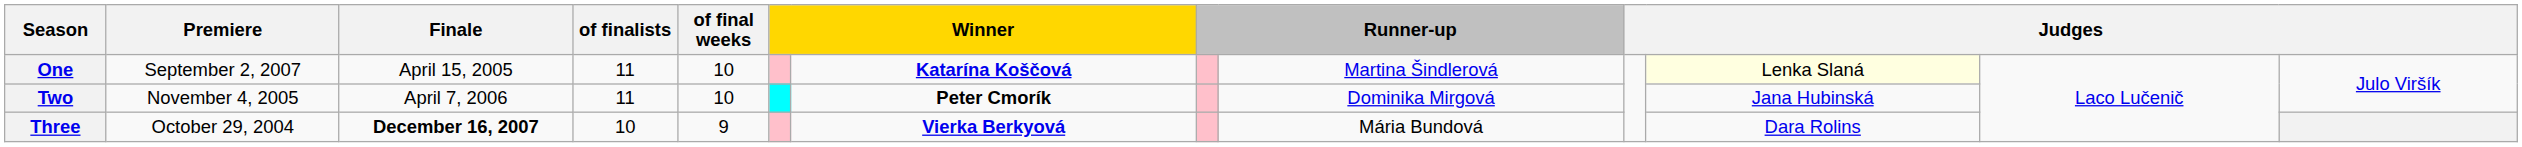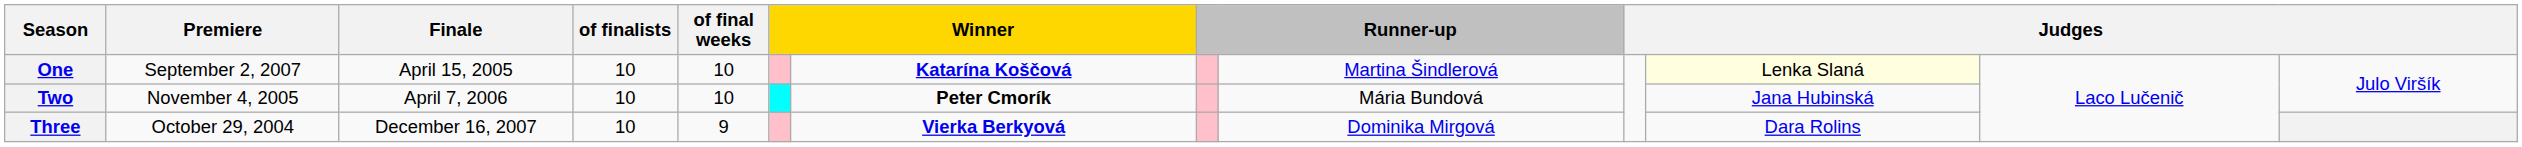One | of finalists: 11 -> 10
Two | of finalists: 11 -> 10
Two | column 9: Dominika Mirgová -> Mária Bundová
Three | Finale: bold -> normal
Three | column 9: Mária Bundová -> Dominika Mirgová
